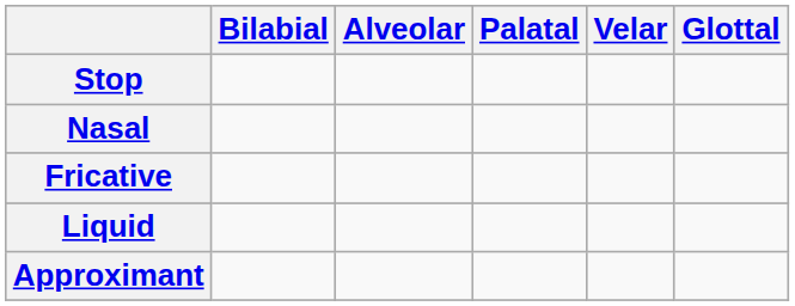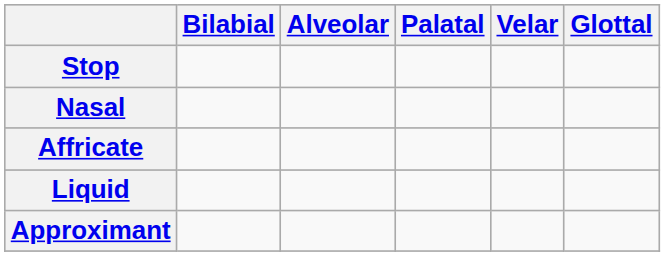- row: Fricative
+ row: Affricate
